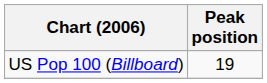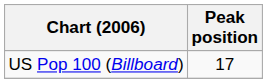US Pop 100 (Billboard) | Peak position: 19 -> 17
